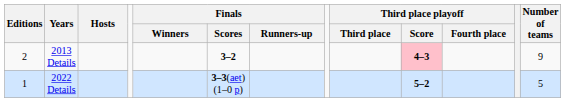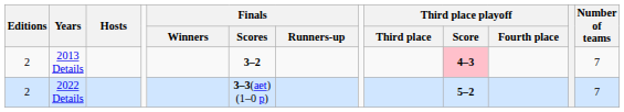2013 Details | Number of teams: 9 -> 7
2022 Details | Editions: 1 -> 2
2022 Details | Number of teams: 5 -> 7
